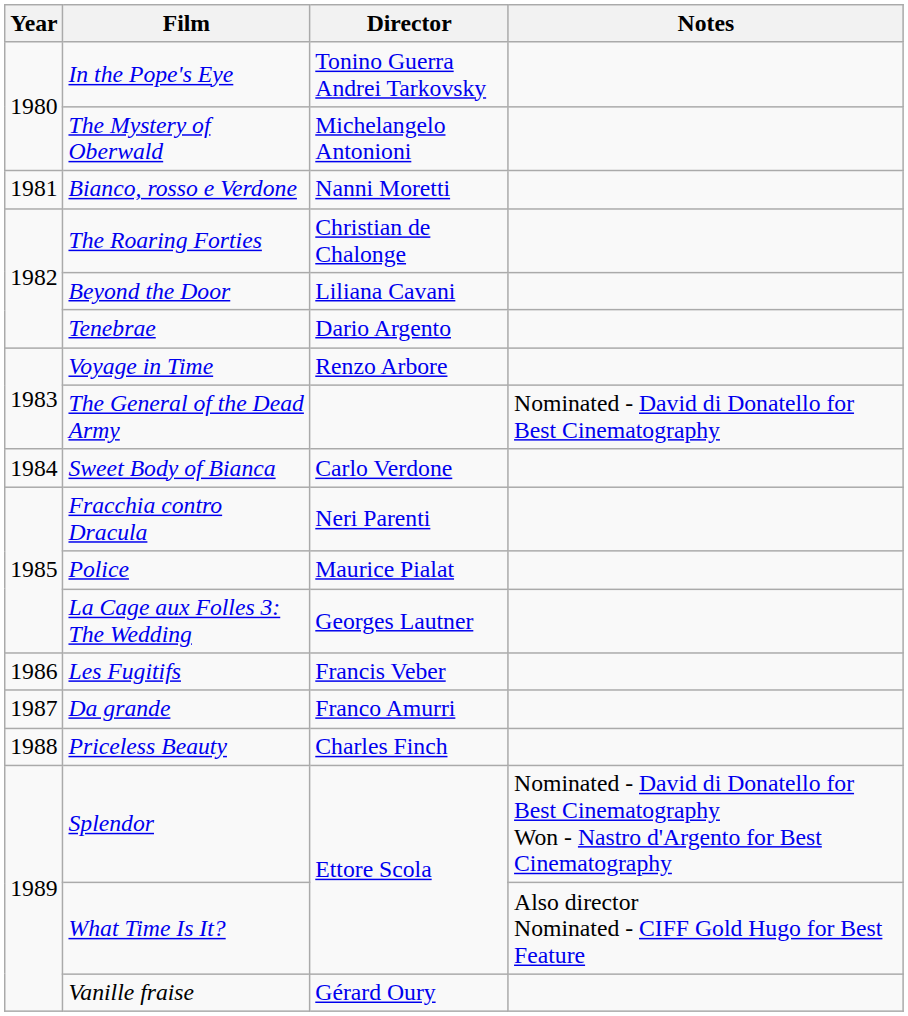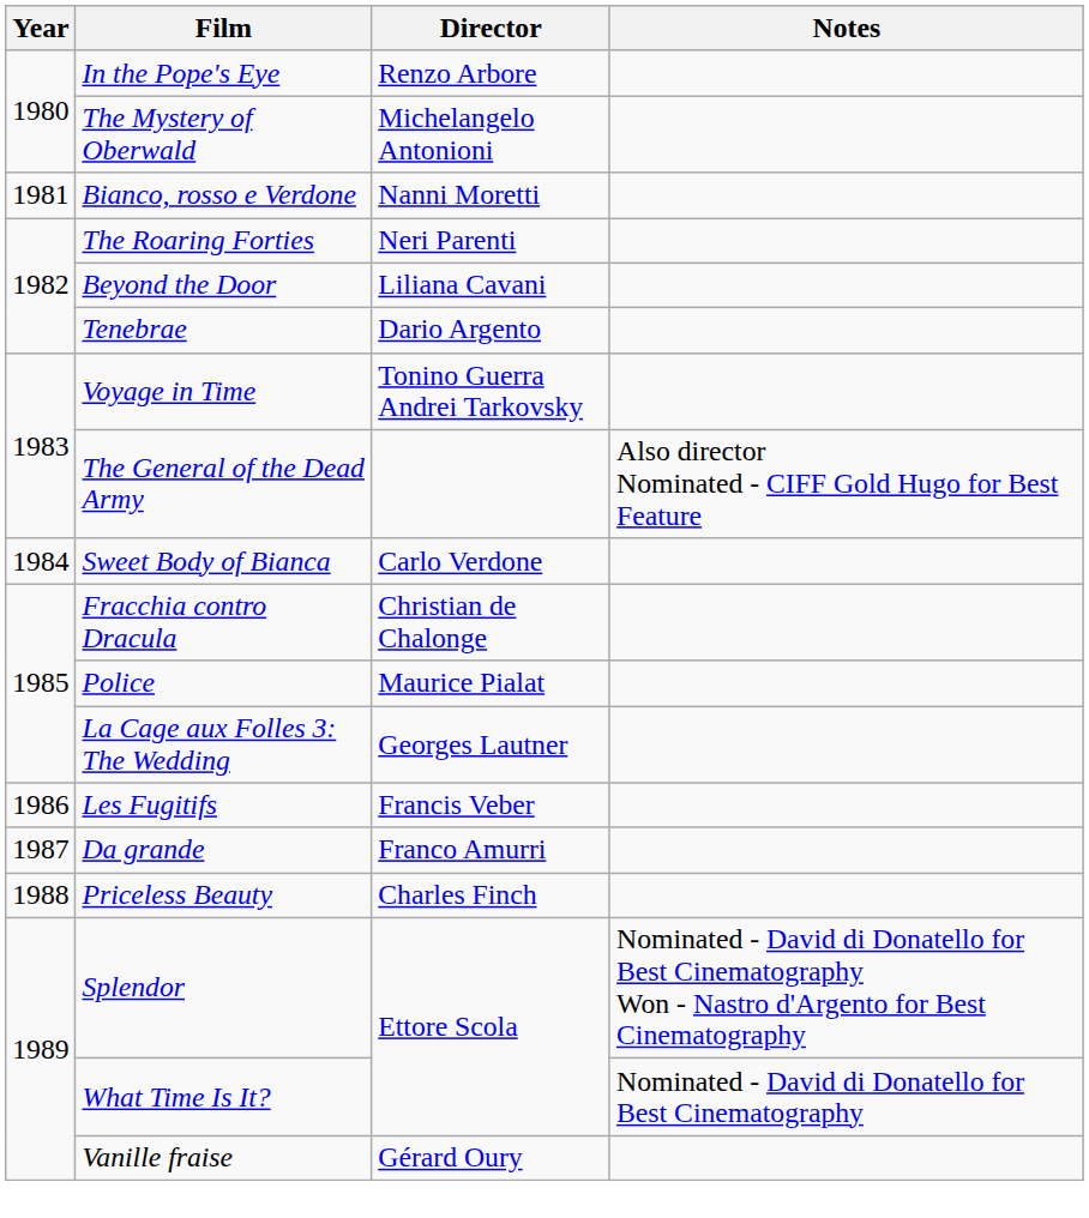In the Pope's Eye | Director: Tonino Guerra Andrei Tarkovsky -> Renzo Arbore
The Roaring Forties | Director: Christian de Chalonge -> Neri Parenti
Voyage in Time | Director: Renzo Arbore -> Tonino Guerra Andrei Tarkovsky
The General of the Dead Army | Notes: Nominated - David di Donatello for Best Cinematography -> Also director Nominated - CIFF Gold Hugo for Best Feature
Fracchia contro Dracula | Director: Neri Parenti -> Christian de Chalonge
What Time Is It? | Notes: Also director Nominated - CIFF Gold Hugo for Best Feature -> Nominated - David di Donatello for Best Cinematography
